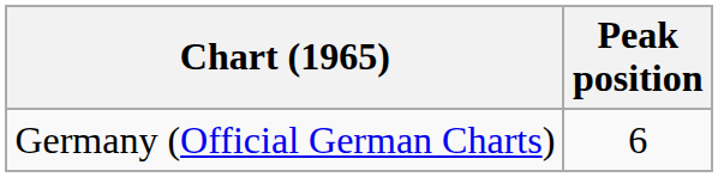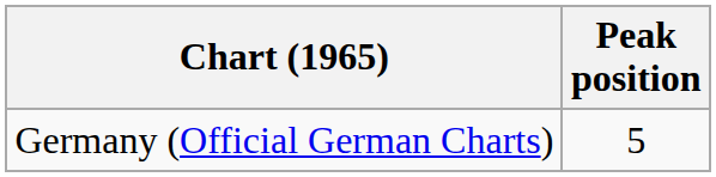Germany (Official German Charts) | Peak position: 6 -> 5
